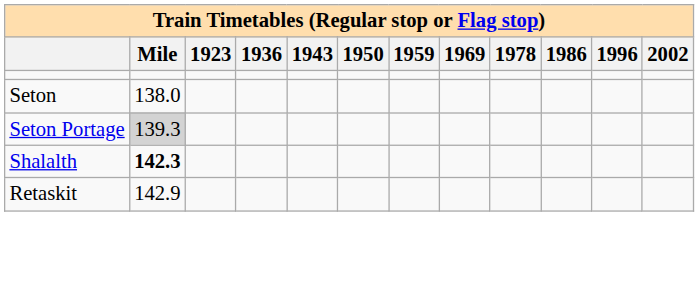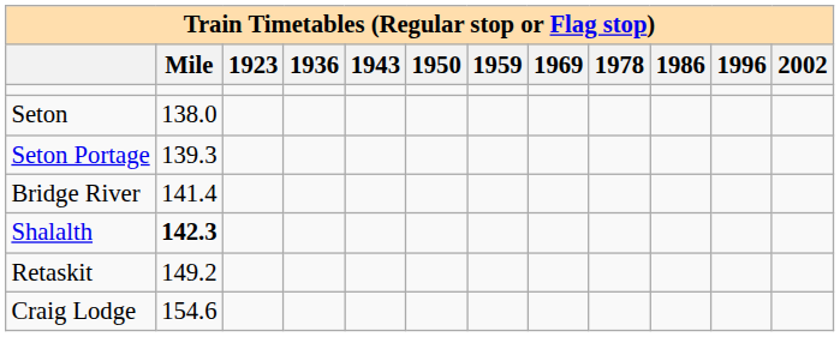Seton Portage | Mile: lightgrey background -> no background
+ row: Bridge River | 141.4
Retaskit | Mile: 142.9 -> 149.2
+ row: Craig Lodge | 154.6
